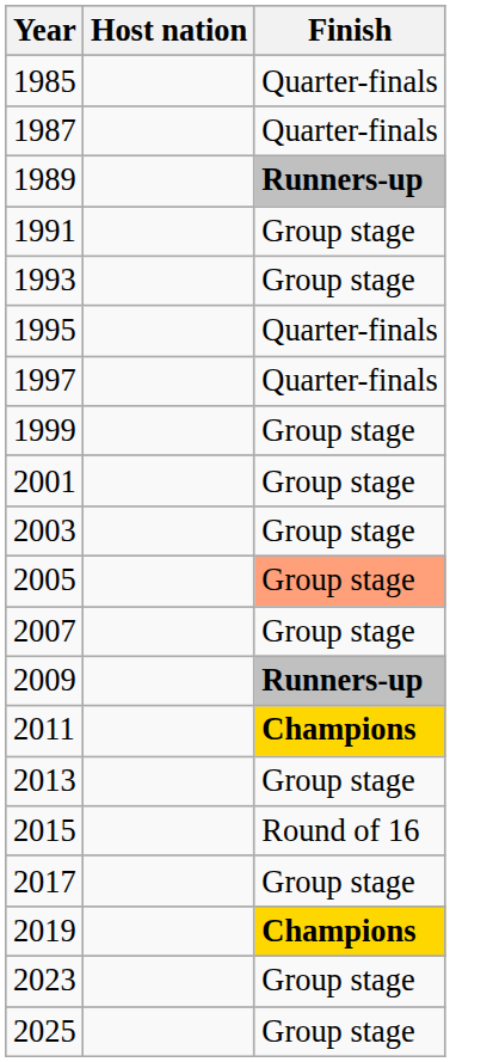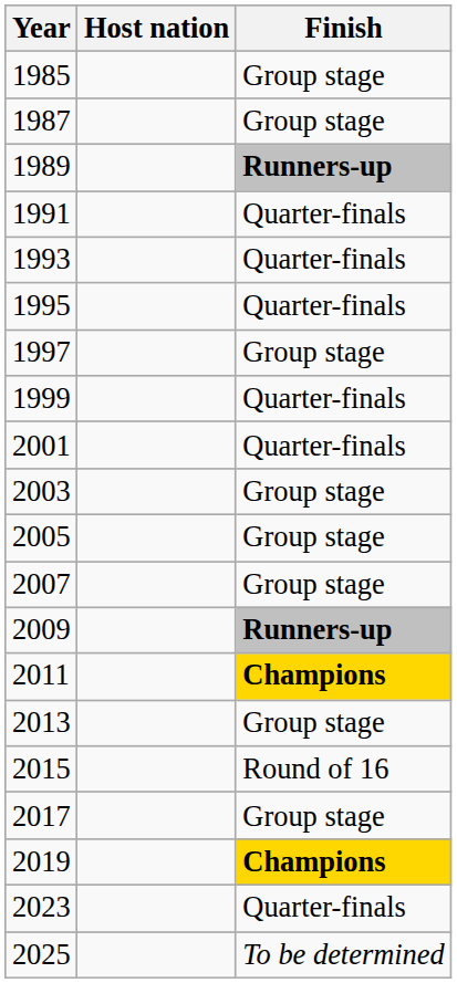1985 | Finish: Quarter-finals -> Group stage
1987 | Finish: Quarter-finals -> Group stage
1991 | Finish: Group stage -> Quarter-finals
1993 | Finish: Group stage -> Quarter-finals
1997 | Finish: Quarter-finals -> Group stage
1999 | Finish: Group stage -> Quarter-finals
2001 | Finish: Group stage -> Quarter-finals
2005 | Finish: lightsalmon background -> no background
2023 | Finish: Group stage -> Quarter-finals
2025 | Finish: Group stage -> To be determined
